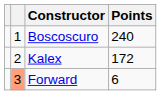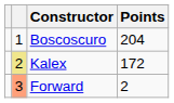Boscoscuro | Points: 240 -> 204
Kalex | column 2: no background -> khaki background
Forward | Points: 6 -> 2
